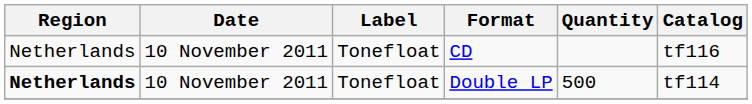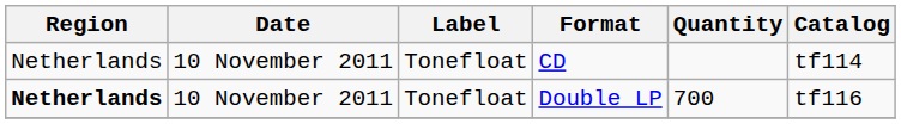CD | Catalog: tf116 -> tf114
Double LP | Quantity: 500 -> 700
Double LP | Catalog: tf114 -> tf116
